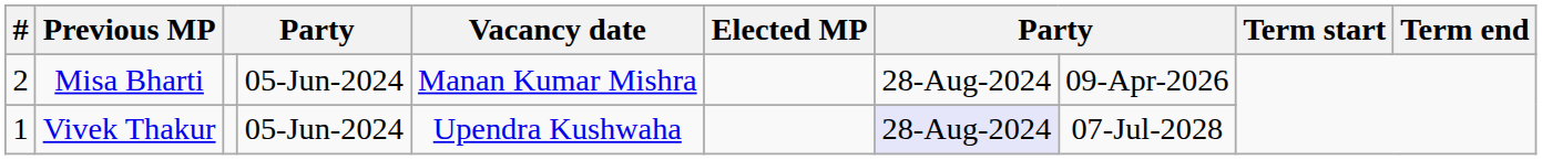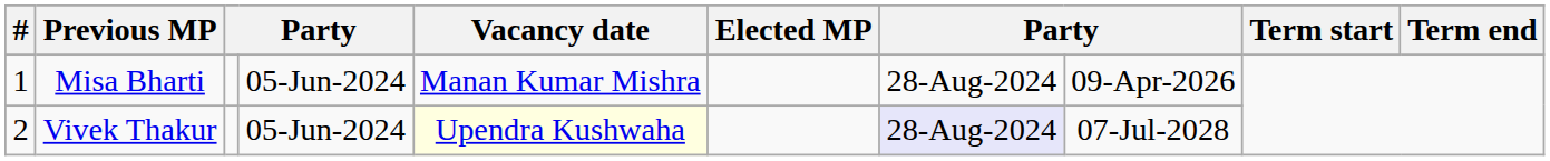Misa Bharti | #: 2 -> 1
Vivek Thakur | #: 1 -> 2
Vivek Thakur | Vacancy date: no background -> lightyellow background
